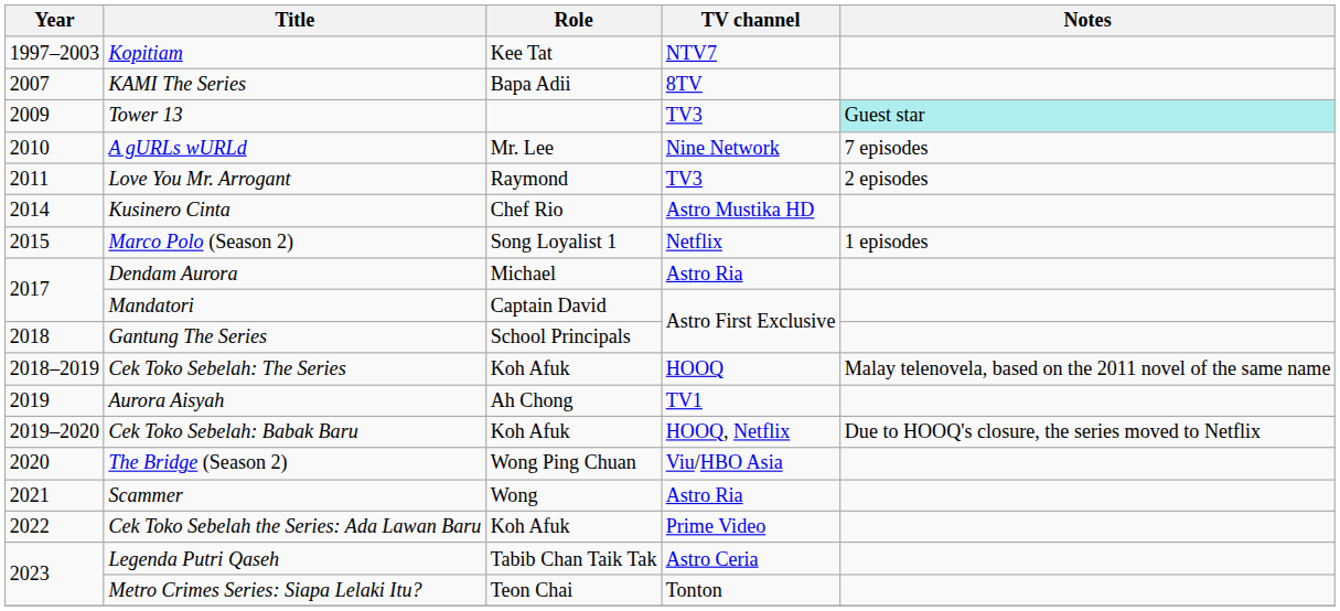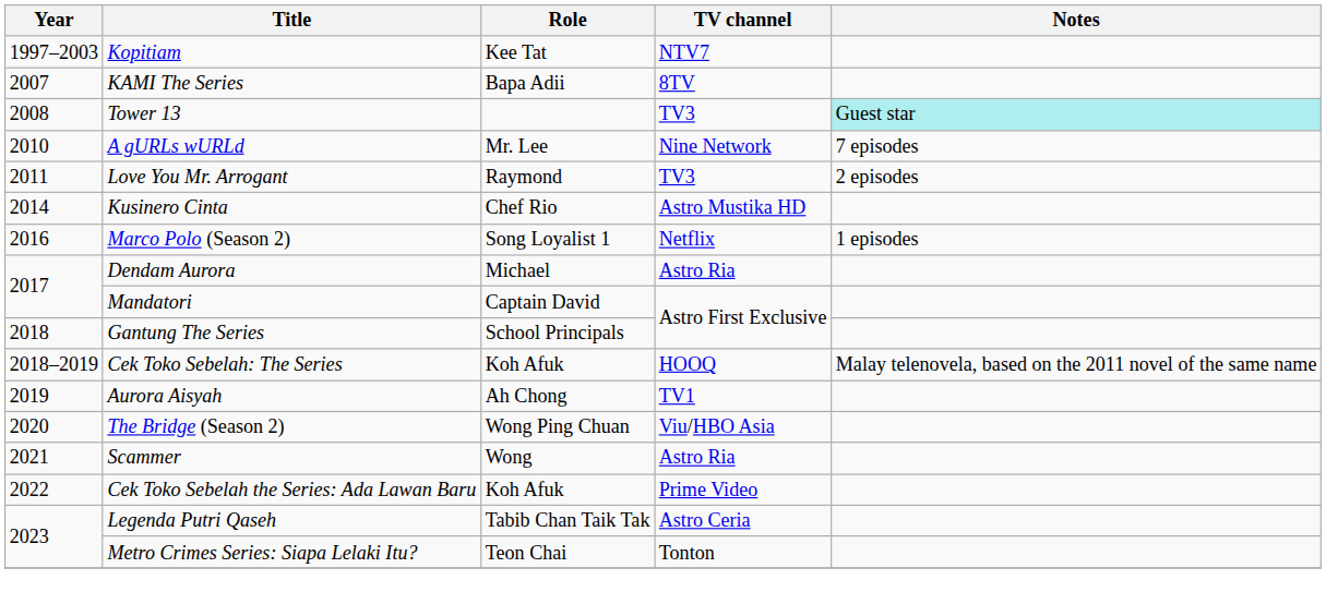Tower 13 | Year: 2009 -> 2008
Marco Polo (Season 2) | Year: 2015 -> 2016
- row: 2019–2020 | Cek Toko Sebelah: Babak Baru | Koh Afuk | HOOQ, Netflix | Due to HOOQ's closure, the series moved to Netflix
